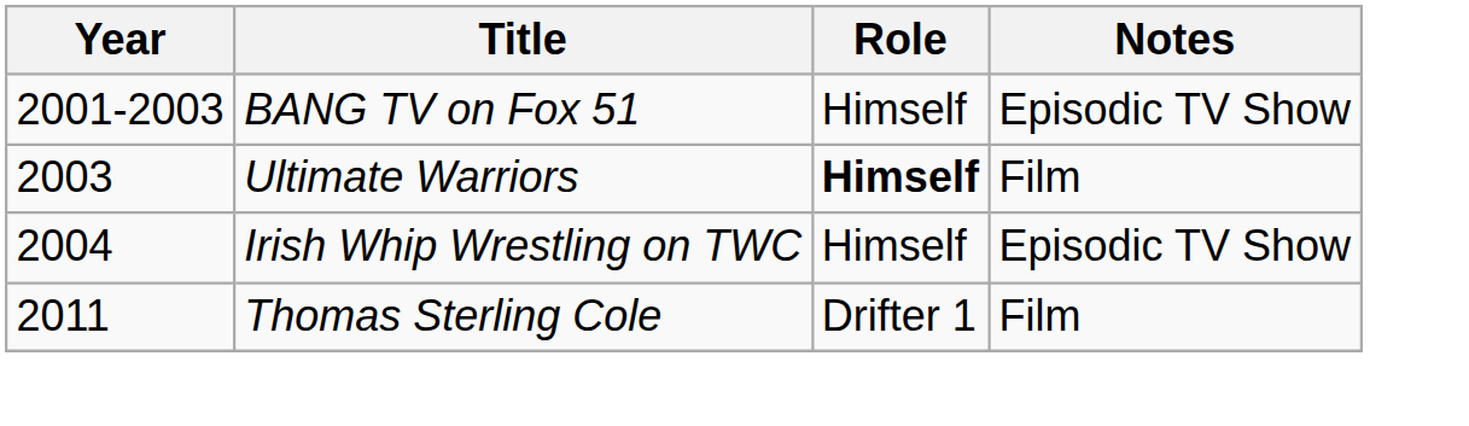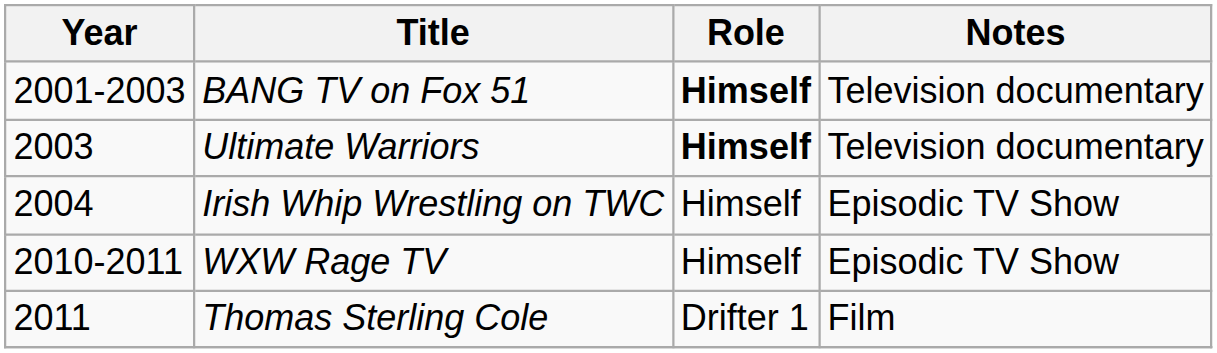BANG TV on Fox 51 | Role: normal -> bold
BANG TV on Fox 51 | Notes: Episodic TV Show -> Television documentary
Ultimate Warriors | Notes: Film -> Television documentary
+ row: 2010-2011 | WXW Rage TV | Himself | Episodic TV Show
